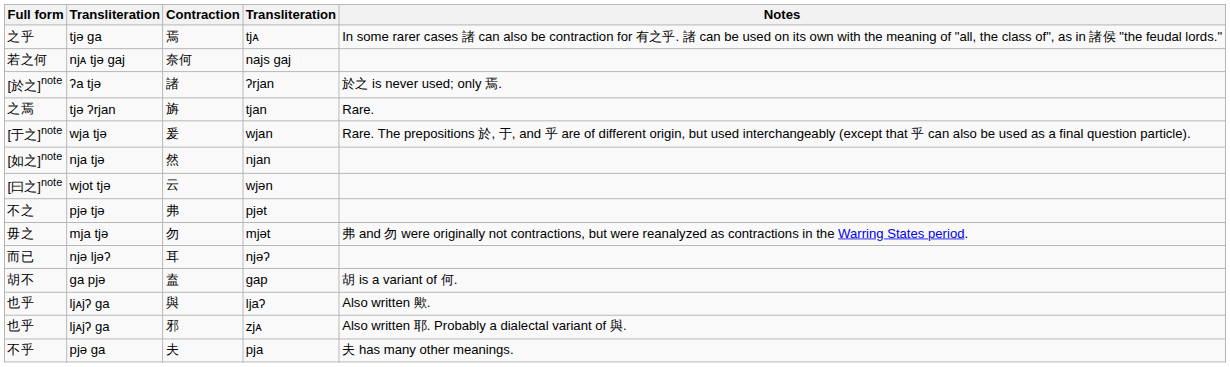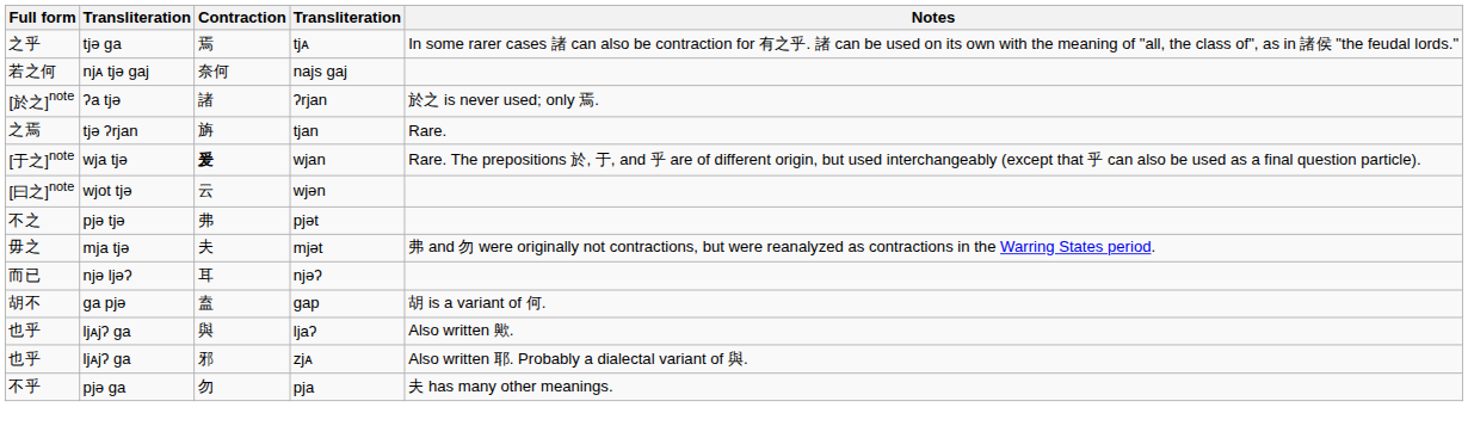wjan | Contraction: normal -> bold
- row: [如之]note | nja tjə | 然 | njan
mjət | Contraction: 勿 -> 夫
pja | Contraction: 夫 -> 勿
